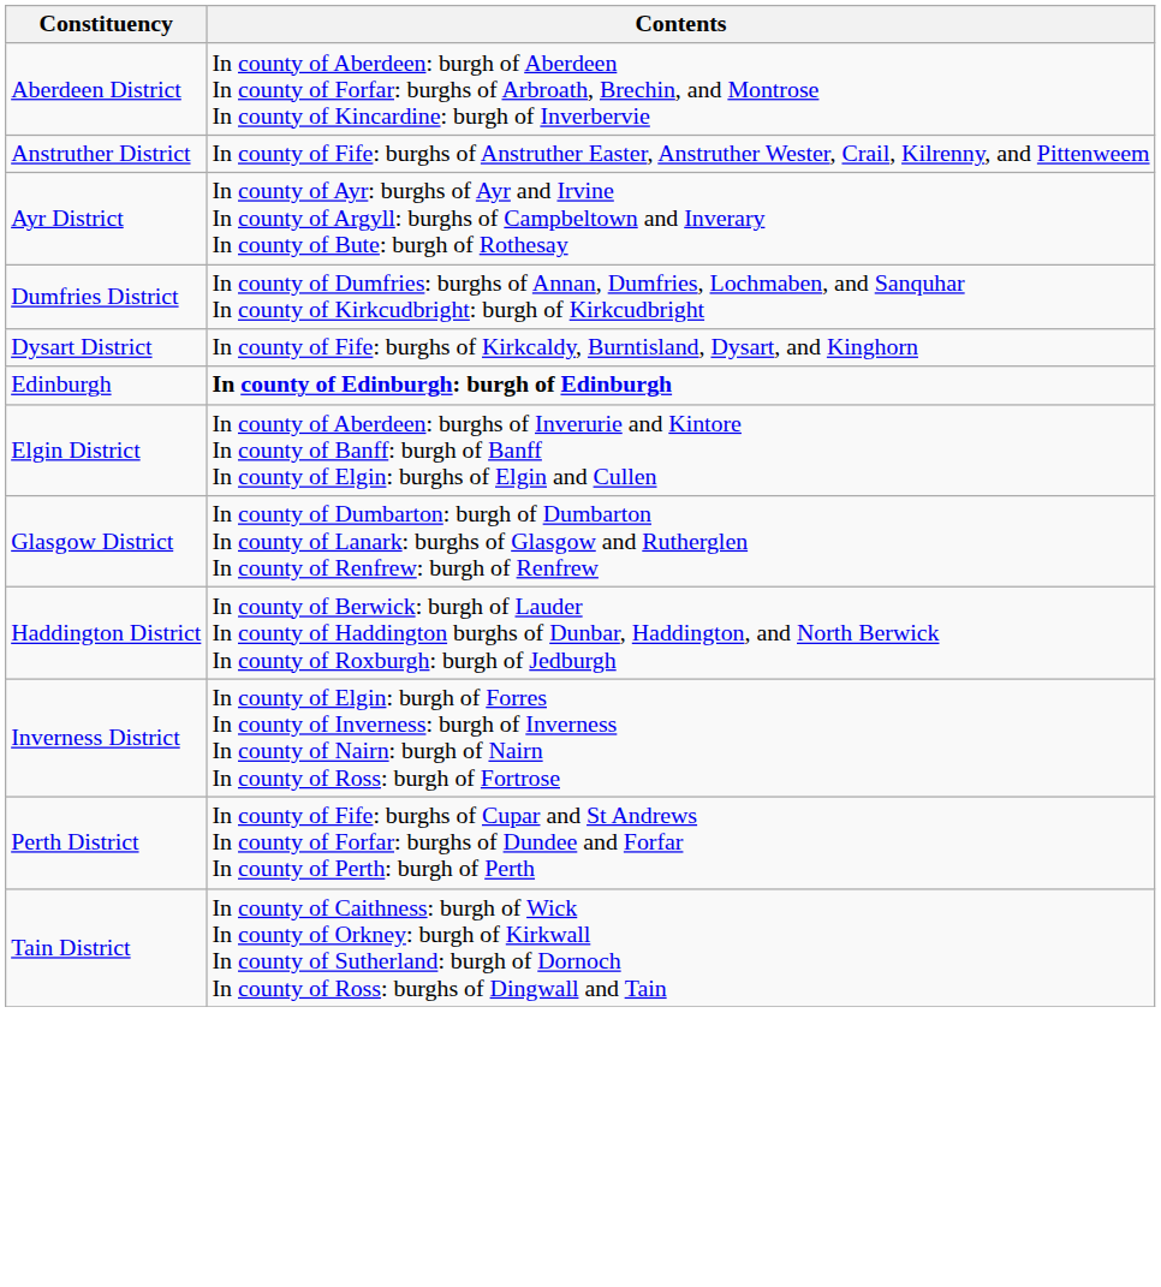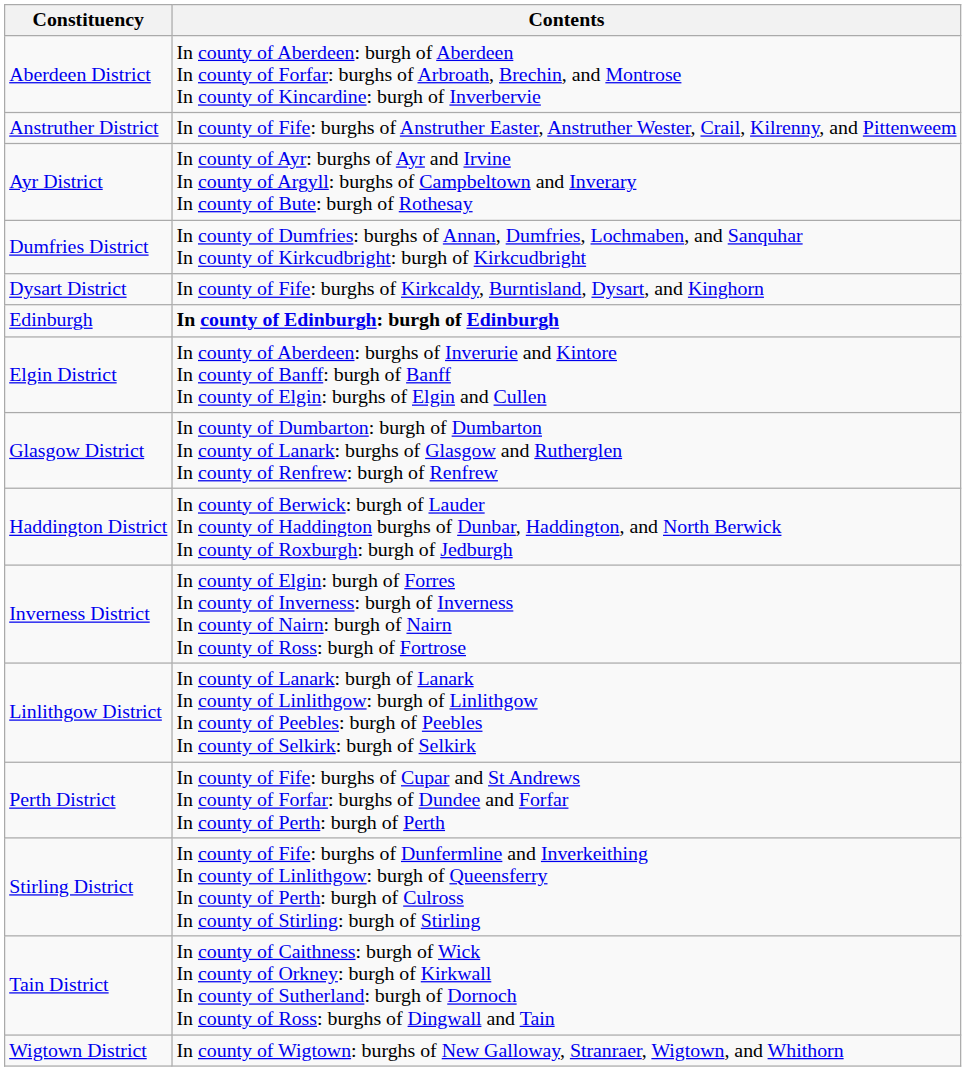+ row: Linlithgow District | In county of Lanark: burgh of Lanark In county of Linlithgow: burgh of Linlithgow In county of Peebles: burgh of Peebles In county of Selkirk: burgh of Selkirk
+ row: Stirling District | In county of Fife: burghs of Dunfermline and Inverkeithing In county of Linlithgow: burgh of Queensferry In county of Perth: burgh of Culross In county of Stirling: burgh of Stirling
+ row: Wigtown District | In county of Wigtown: burghs of New Galloway, Stranraer, Wigtown, and Whithorn
